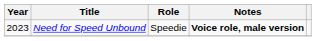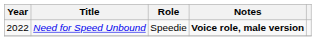Need for Speed Unbound | Year: 2023 -> 2022
